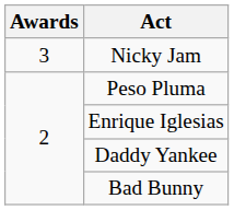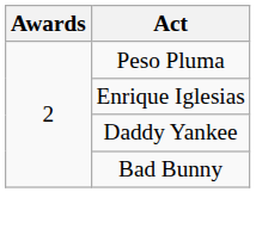- row: 3 | Nicky Jam
